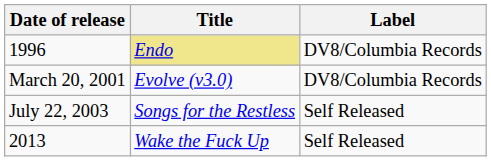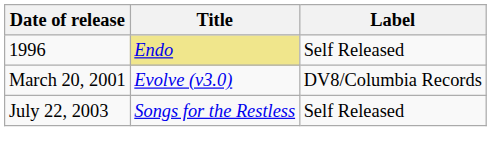1996 | Label: DV8/Columbia Records -> Self Released
- row: 2013 | Wake the Fuck Up | Self Released
